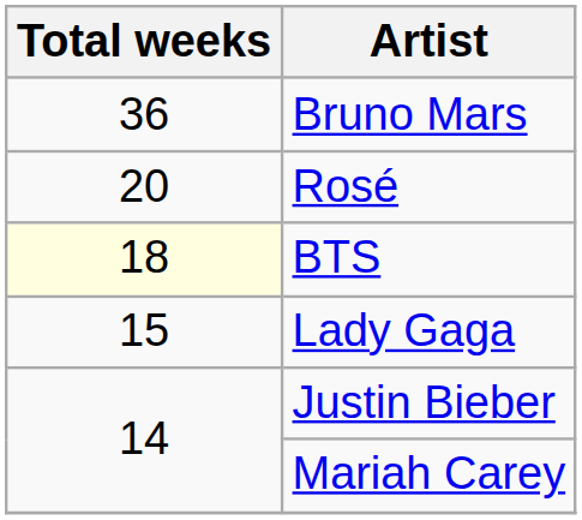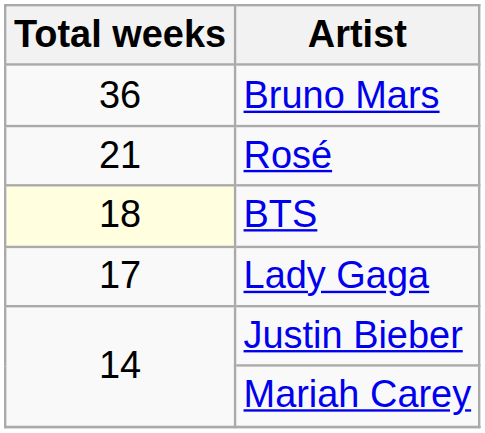Rosé | Total weeks: 20 -> 21
Lady Gaga | Total weeks: 15 -> 17
